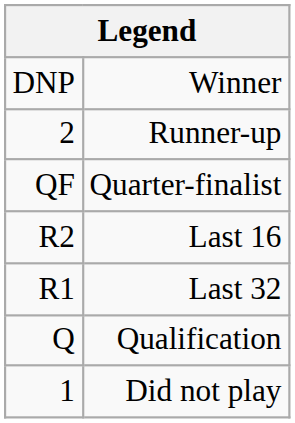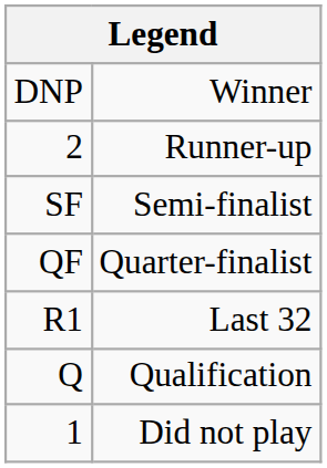+ row: SF | Semi-finalist
- row: R2 | Last 16
